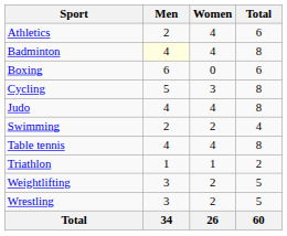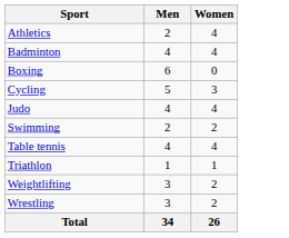- column: Total | 6 | 8 | 6 | 8 | 8 | 4 | 8 | 2 | 5 | 5 | 60
Badminton | Men: lightyellow background -> no background
